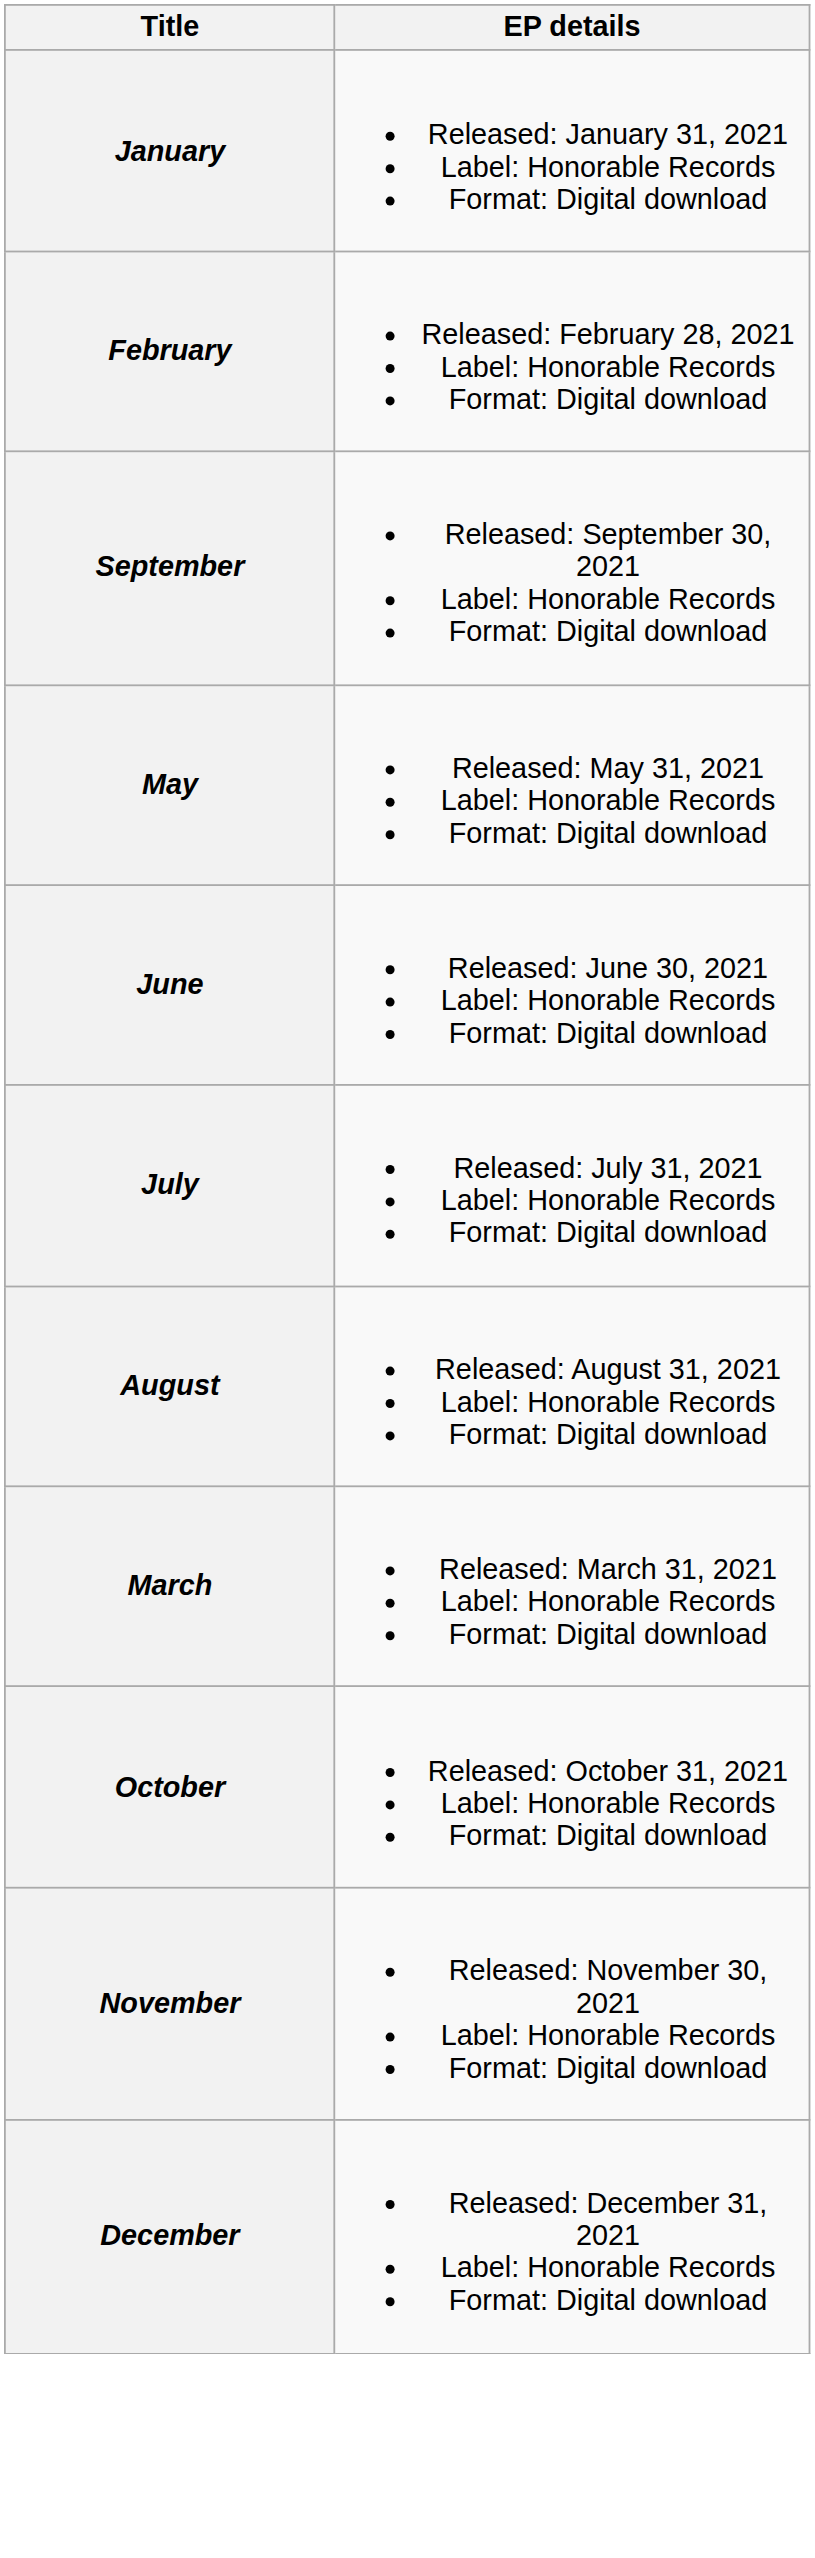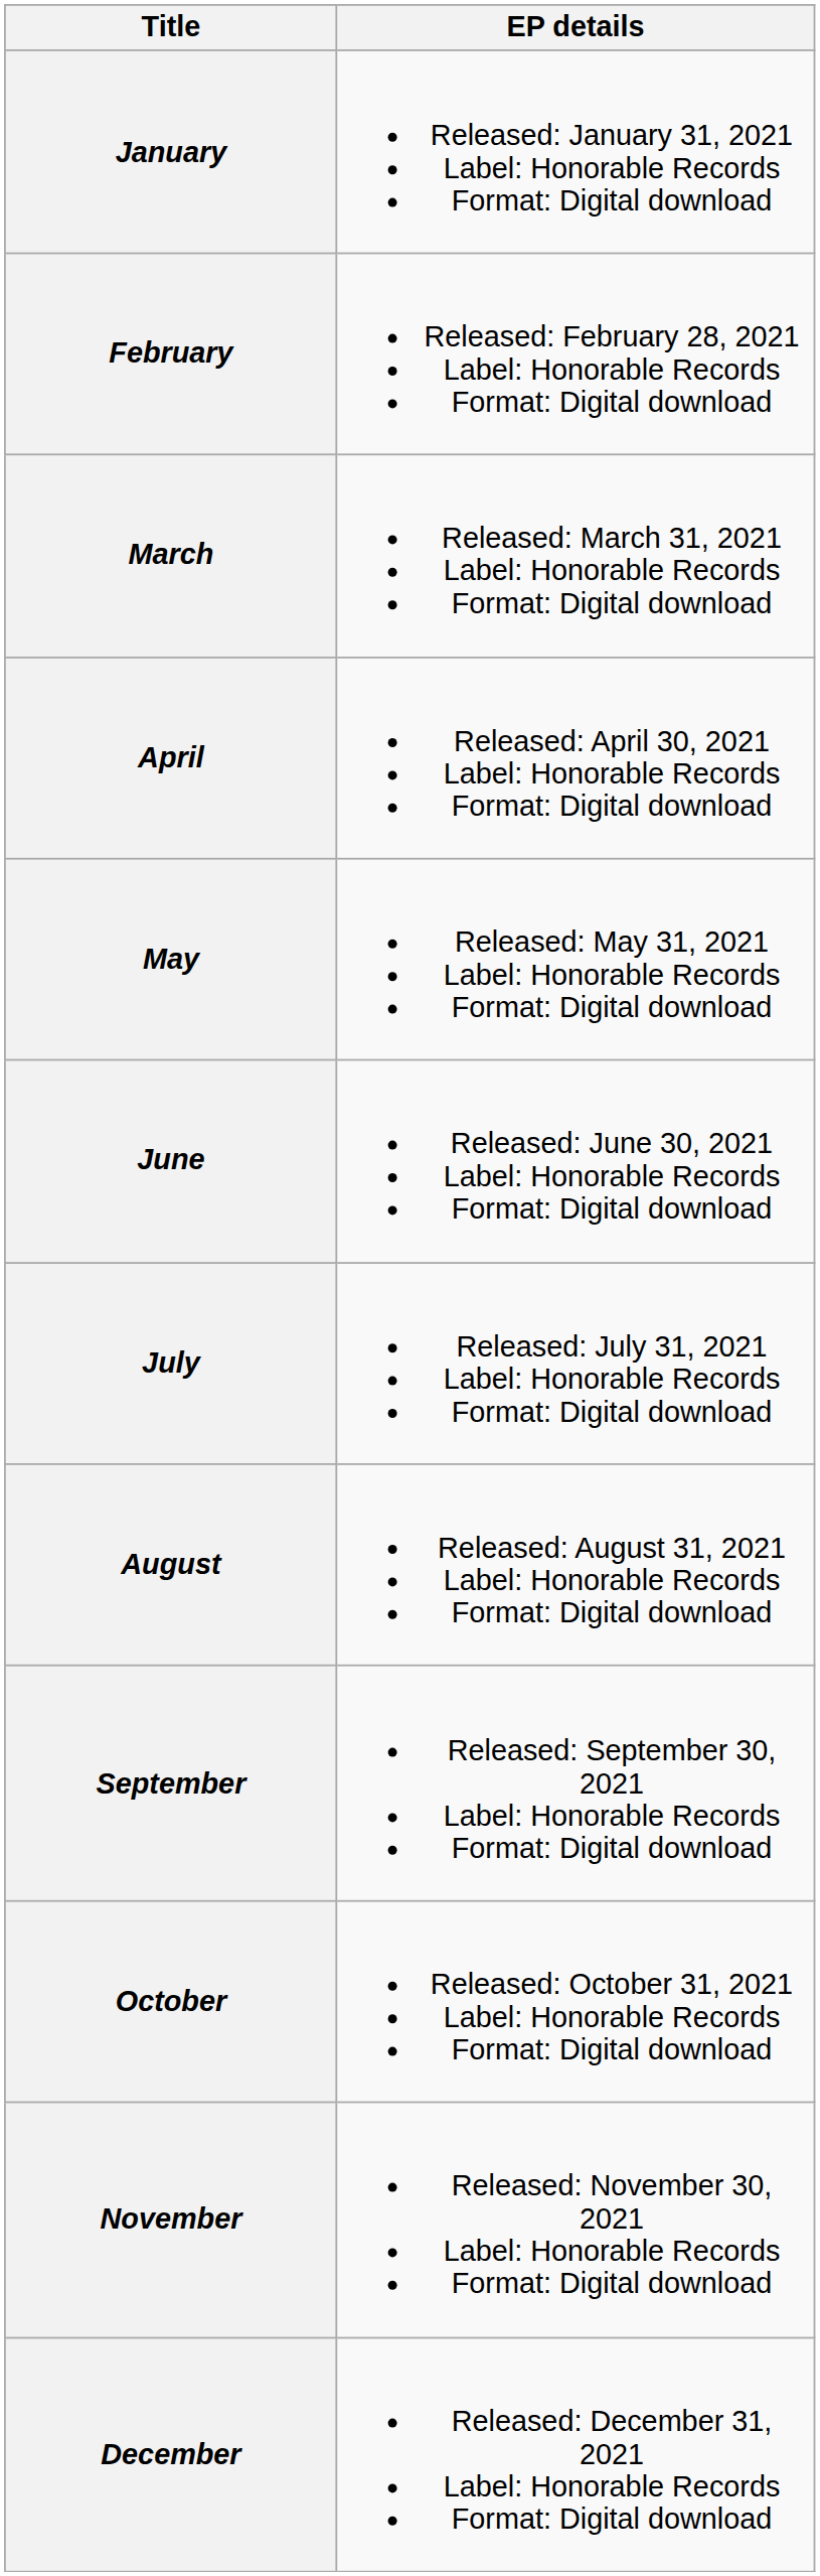rows swapped: March <-> September
+ row: April | Released: April 30, 2021 Label: Honorable Records Format: Digital download
